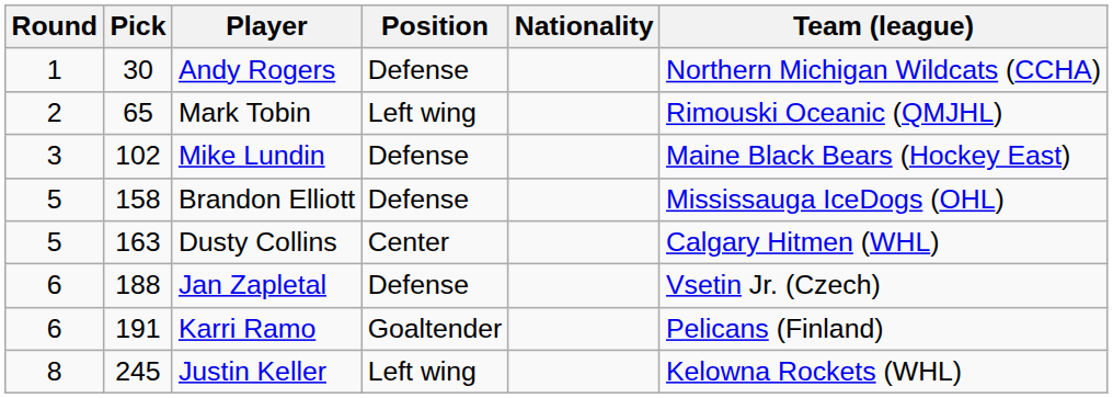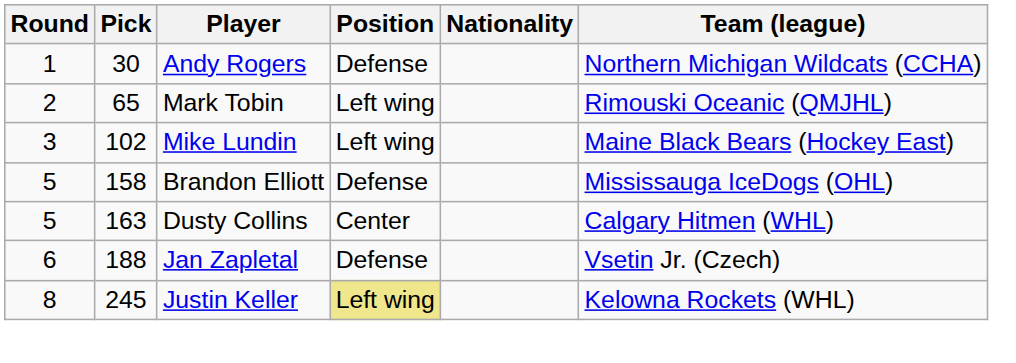Mike Lundin | Position: Defense -> Left wing
- row: 6 | 191 | Karri Ramo | Goaltender | Pelicans (Finland)
Justin Keller | Position: no background -> khaki background
